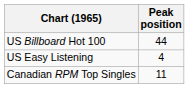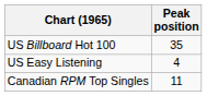US Billboard Hot 100 | Peak position: 44 -> 35
